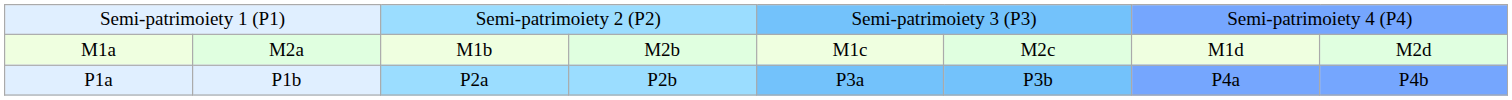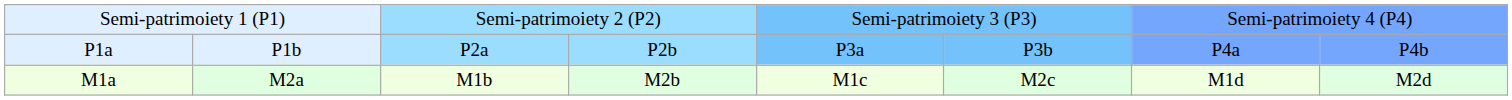rows swapped: P1a <-> M1a
